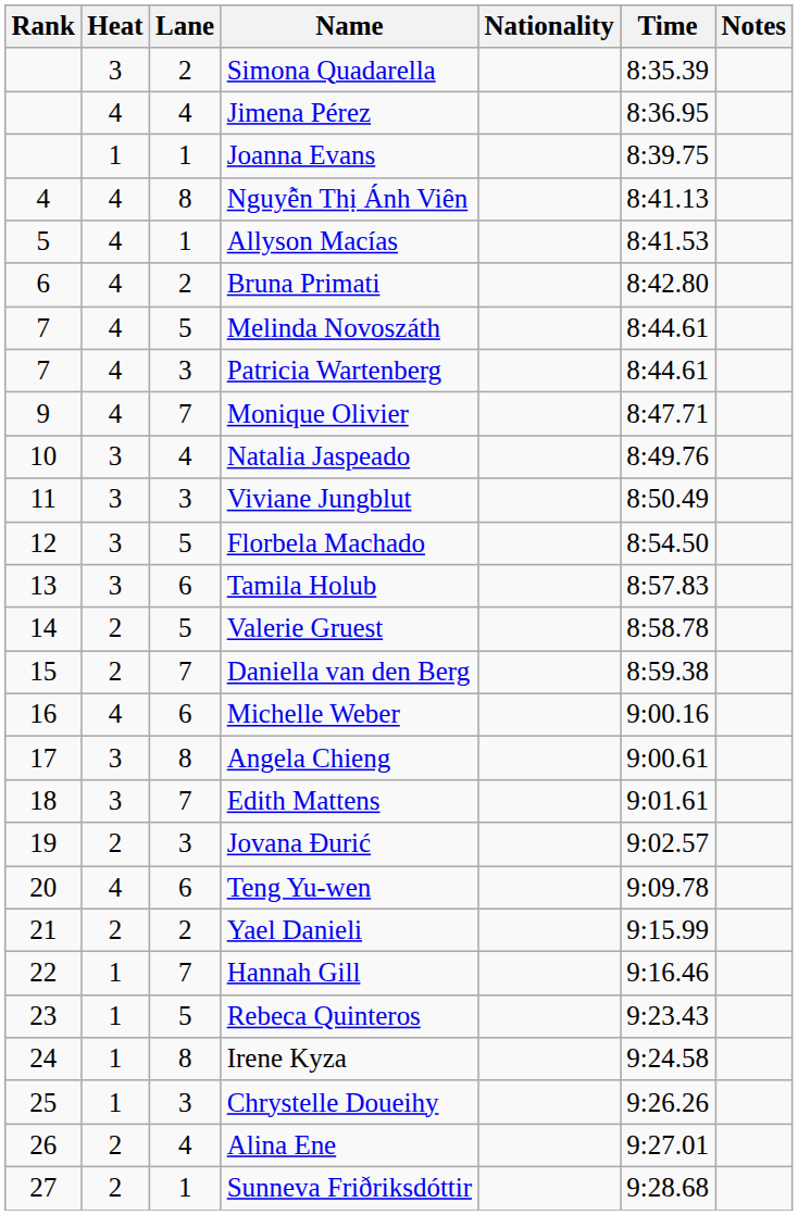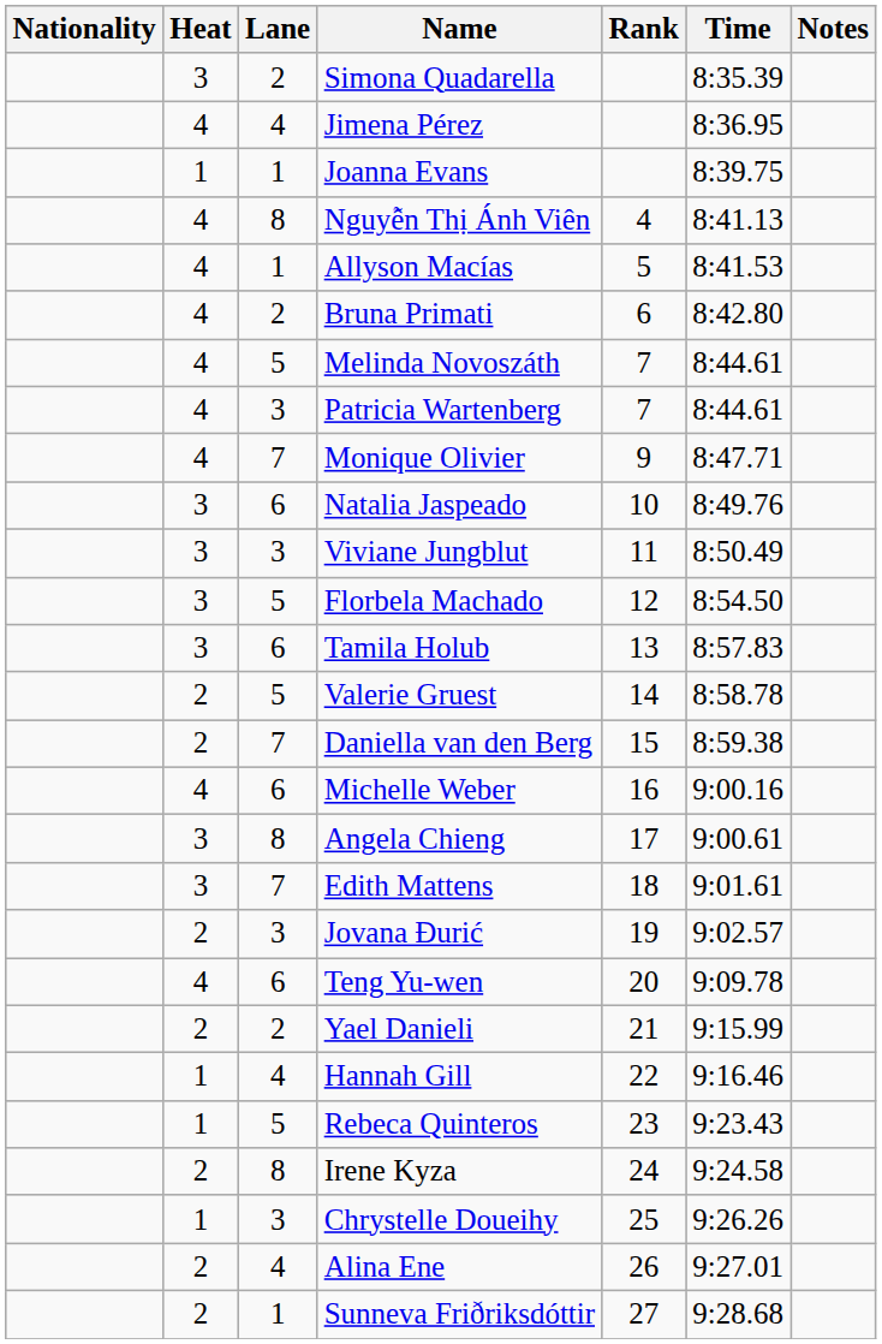columns swapped: Rank <-> Nationality
Natalia Jaspeado | Lane: 4 -> 6
Hannah Gill | Lane: 7 -> 4
Irene Kyza | Heat: 1 -> 2
